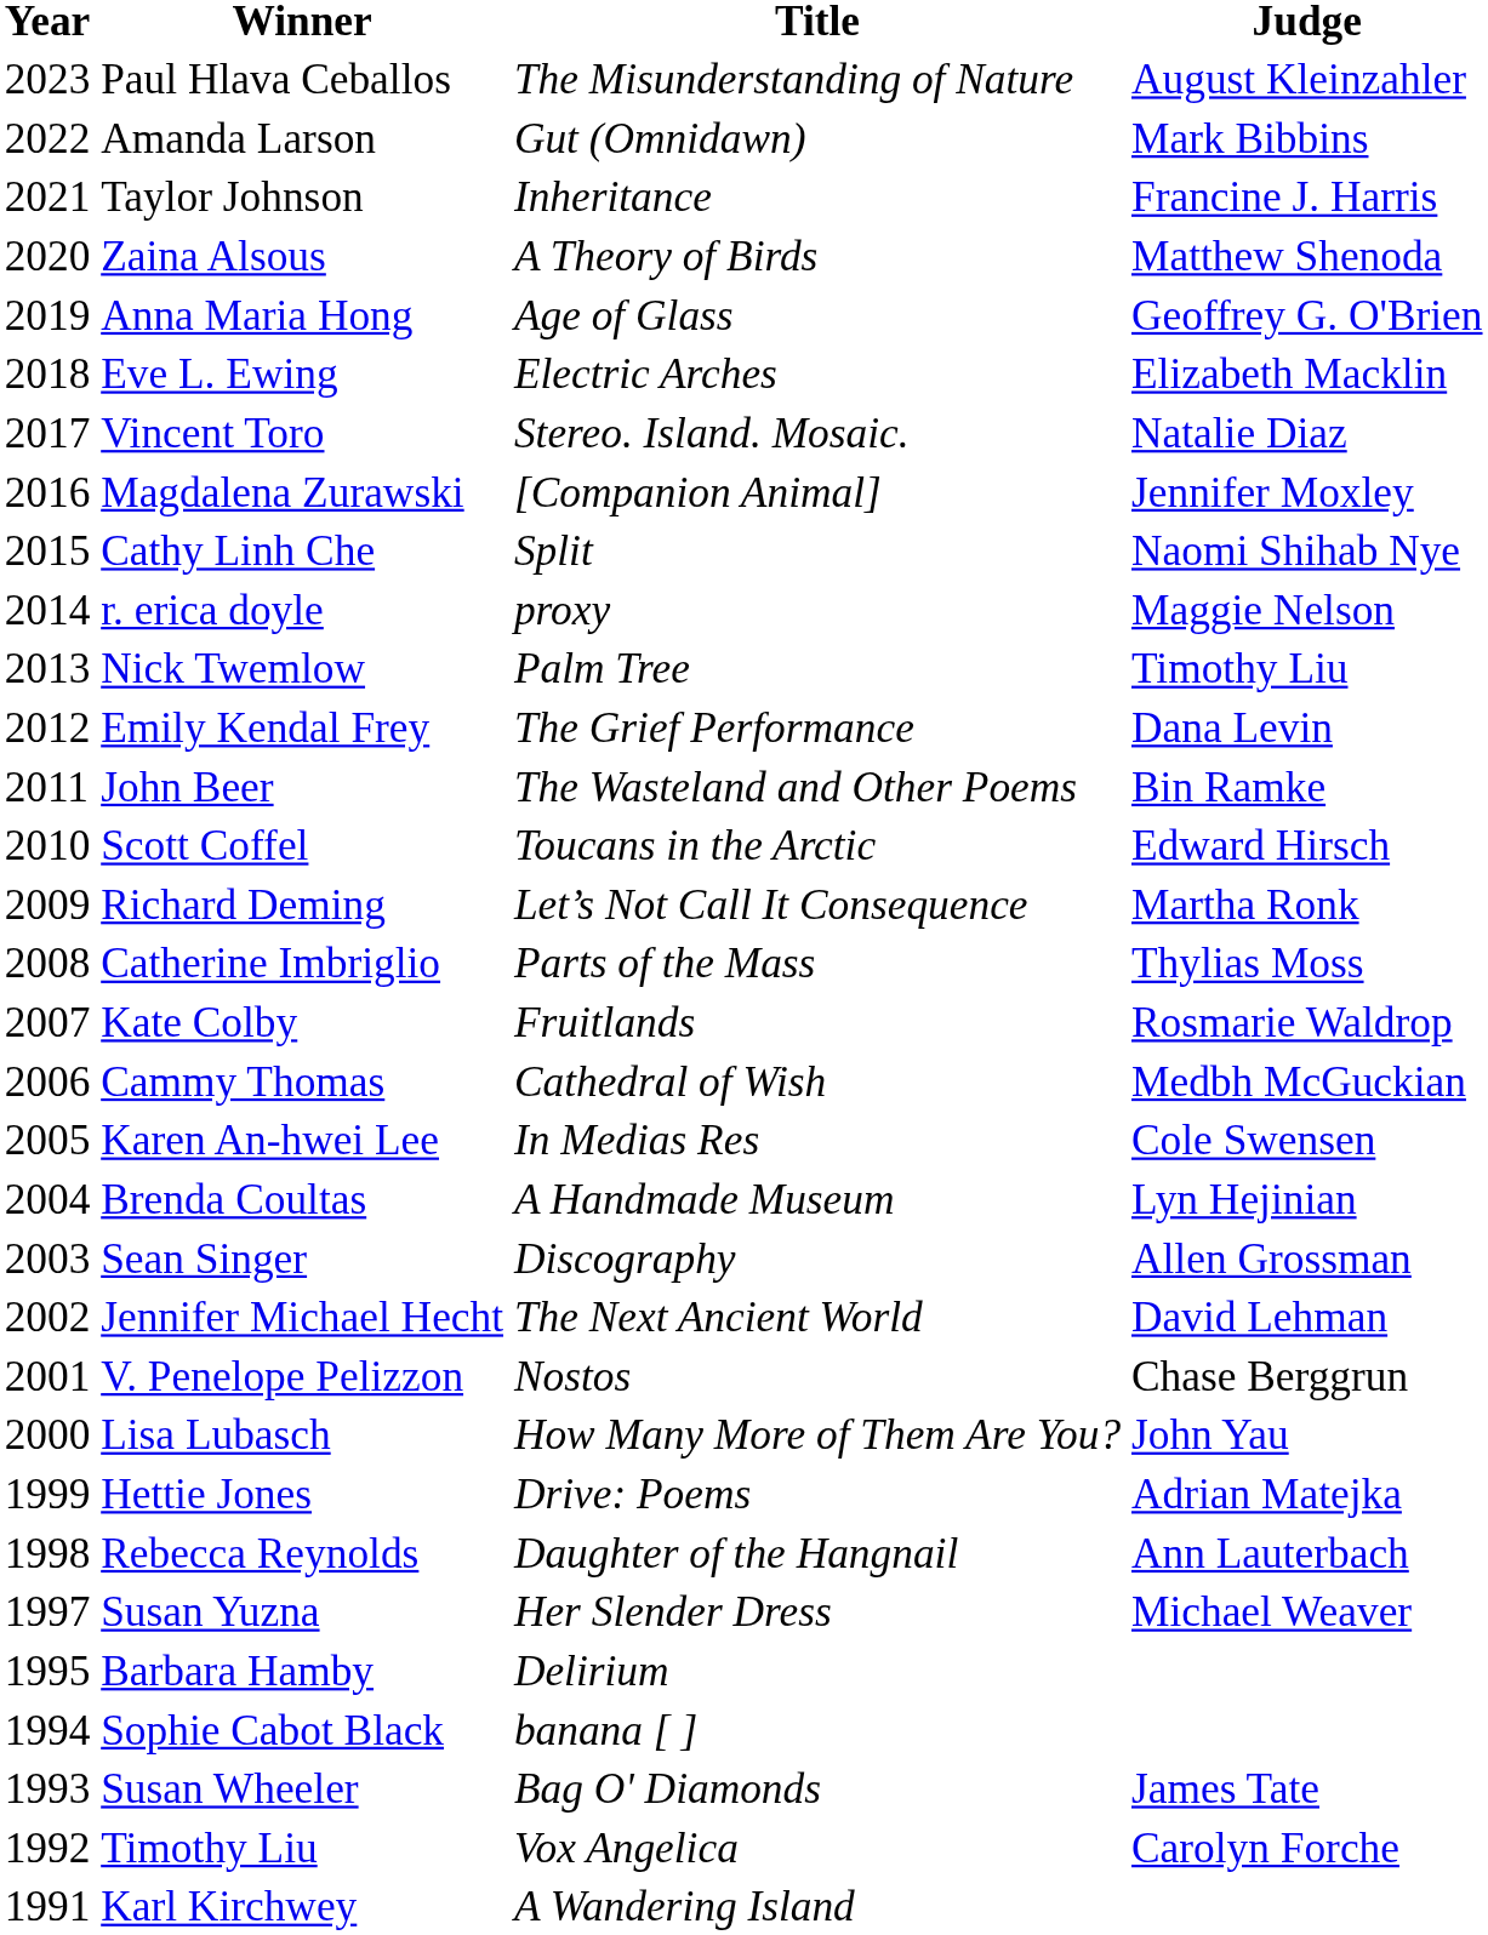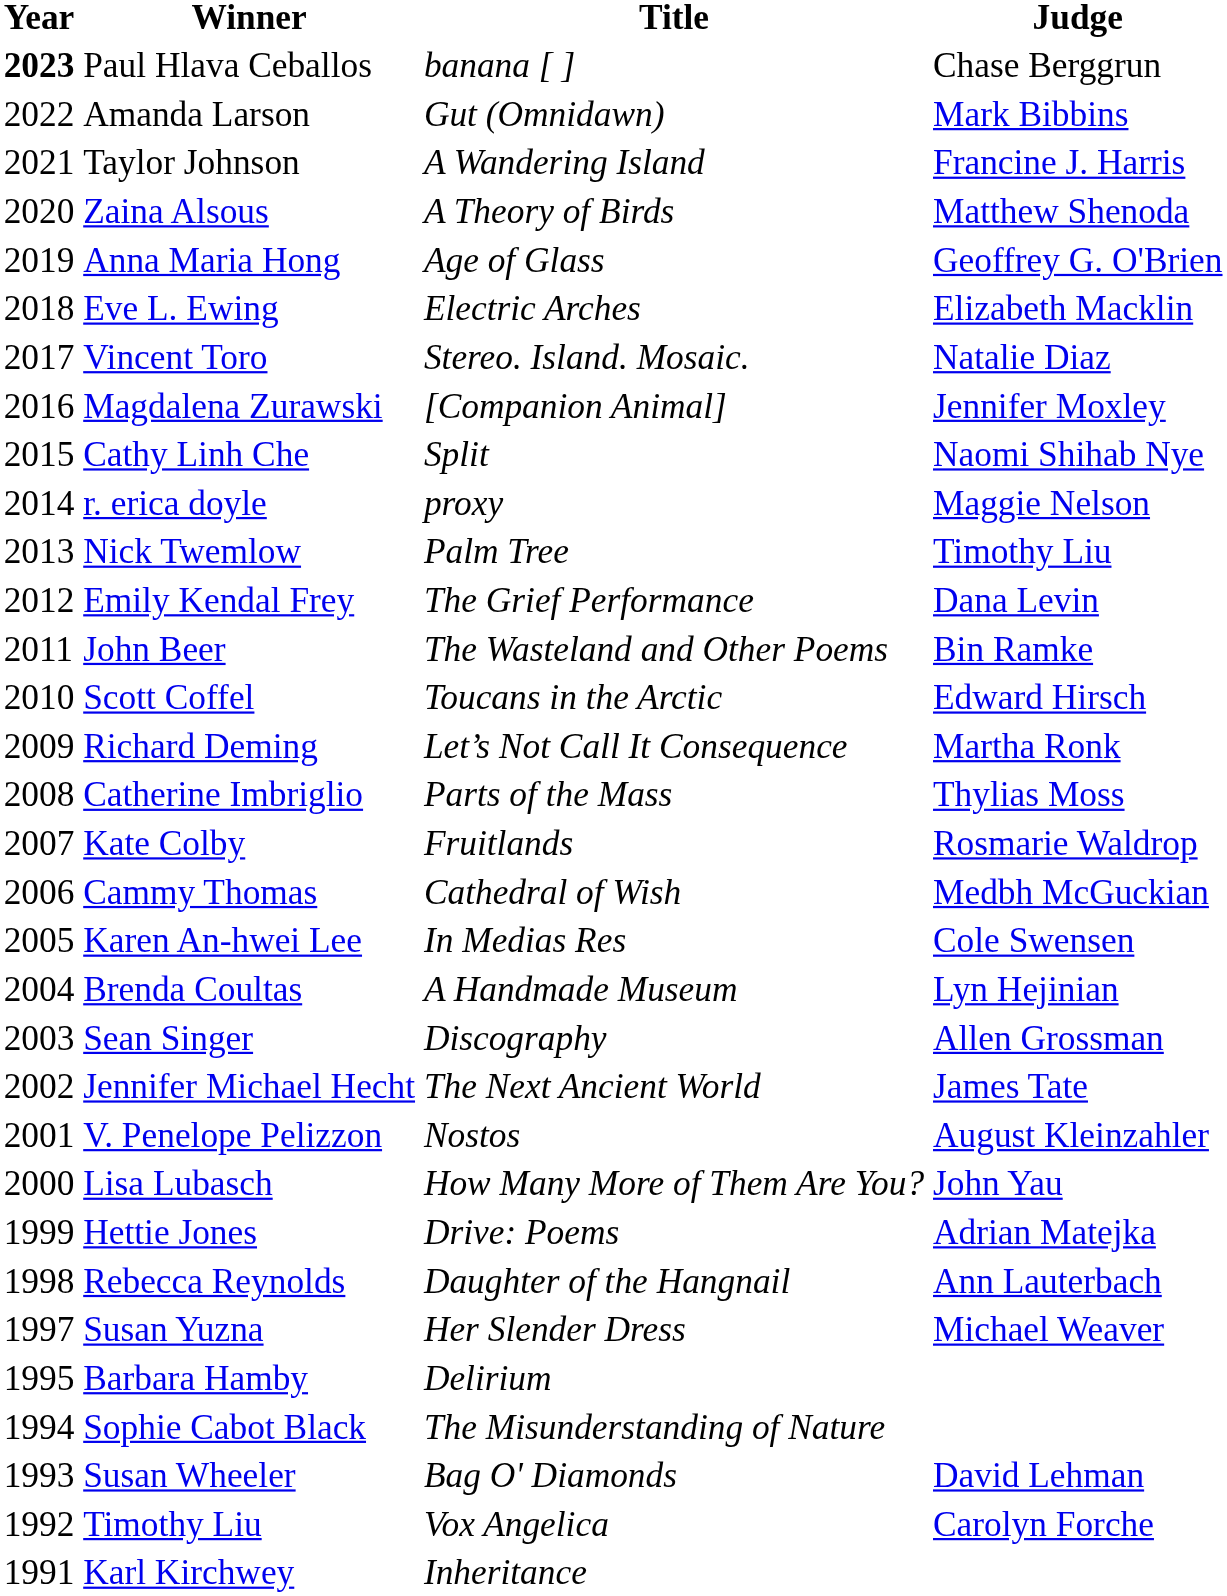Paul Hlava Ceballos | Year: normal -> bold
Paul Hlava Ceballos | Title: The Misunderstanding of Nature -> banana [ ]
Paul Hlava Ceballos | Judge: August Kleinzahler -> Chase Berggrun
Taylor Johnson | Title: Inheritance -> A Wandering Island
Jennifer Michael Hecht | Judge: David Lehman -> James Tate
V. Penelope Pelizzon | Judge: Chase Berggrun -> August Kleinzahler
Sophie Cabot Black | Title: banana [ ] -> The Misunderstanding of Nature
Susan Wheeler | Judge: James Tate -> David Lehman
Karl Kirchwey | Title: A Wandering Island -> Inheritance
